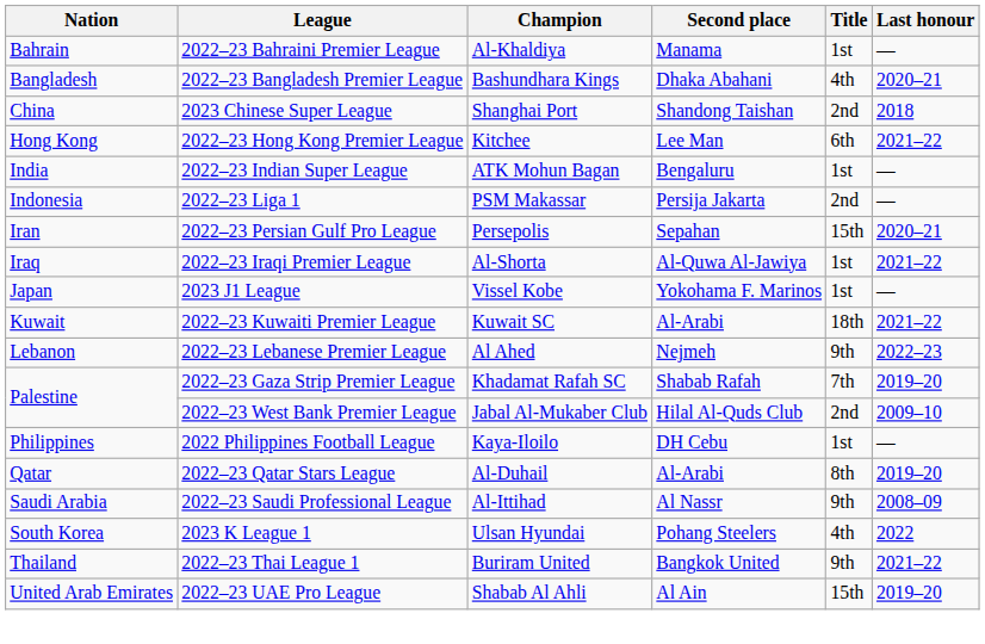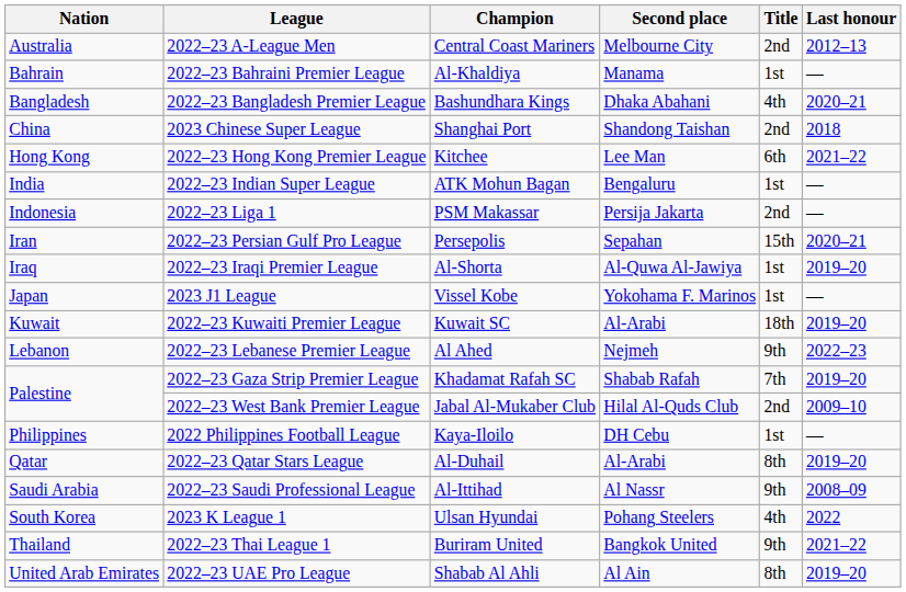+ row: Australia | 2022–23 A-League Men | Central Coast Mariners | Melbourne City | 2nd | 2012–13
2022–23 Iraqi Premier League | Last honour: 2021–22 -> 2019–20
2022–23 Kuwaiti Premier League | Last honour: 2021–22 -> 2019–20
2022–23 UAE Pro League | Title: 15th -> 8th
